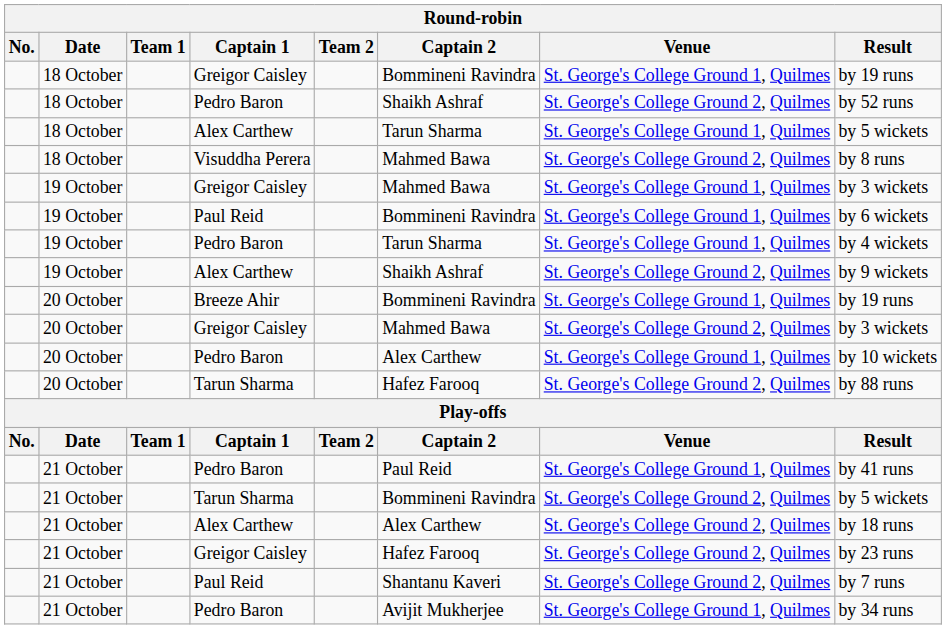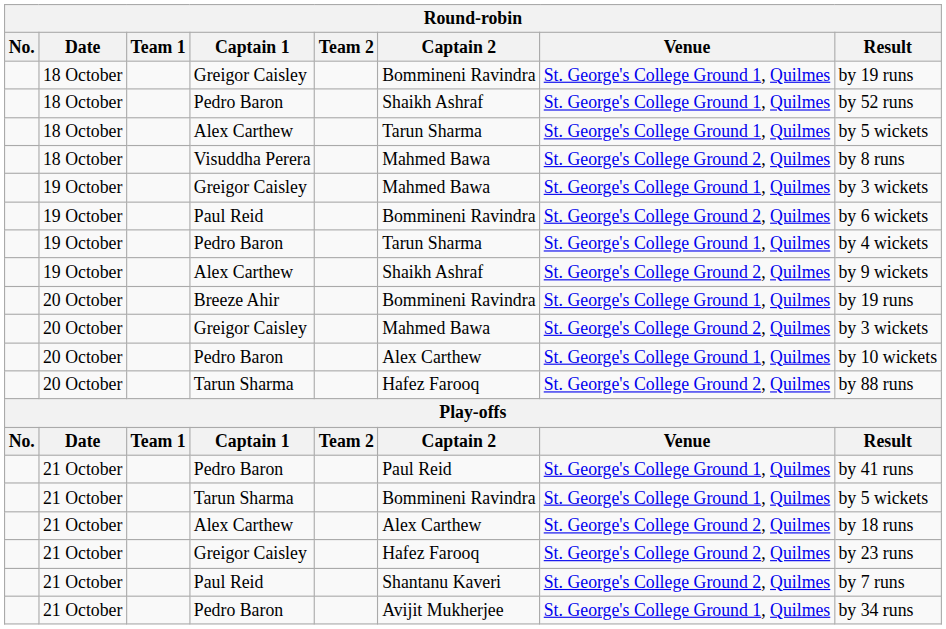18 October / Pedro Baron | Venue: St. George's College Ground 2, Quilmes -> St. George's College Ground 1, Quilmes
19 October / Paul Reid | Venue: St. George's College Ground 1, Quilmes -> St. George's College Ground 2, Quilmes
21 October / Tarun Sharma | Venue: St. George's College Ground 2, Quilmes -> St. George's College Ground 1, Quilmes
